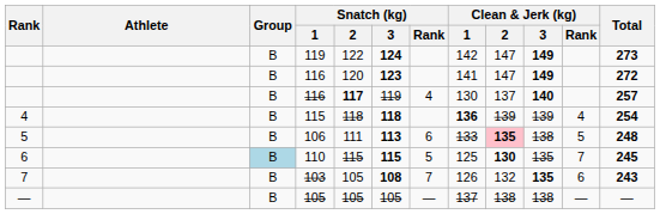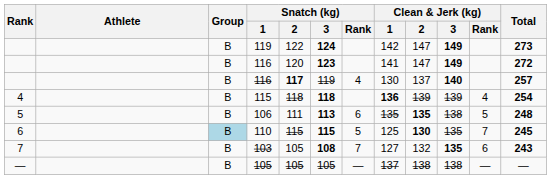106 | Clean & Jerk (kg) / 1: 133 -> 135
106 | Clean & Jerk (kg) / 2: pink background -> no background
103 | Clean & Jerk (kg) / 1: 126 -> 127
